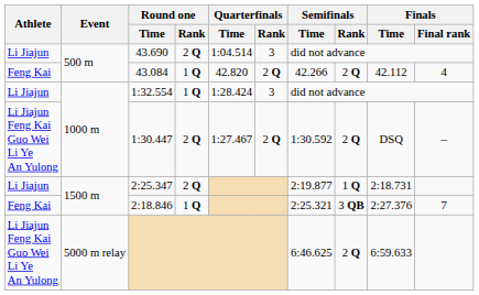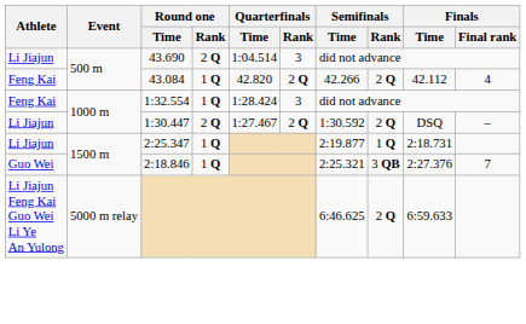1:32.554 | Athlete: Li Jiajun -> Feng Kai
1:30.447 | Athlete: Li Jiajun Feng Kai Guo Wei Li Ye An Yulong -> Li Jiajun
2:25.347 | Round one / Rank: 2 Q -> 1 Q
2:18.846 | Athlete: Feng Kai -> Guo Wei
